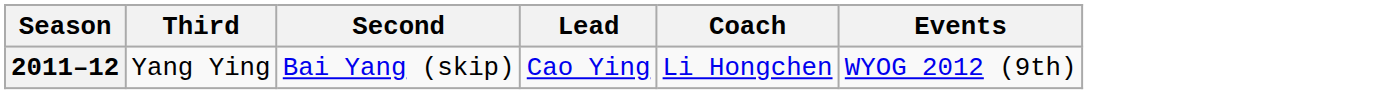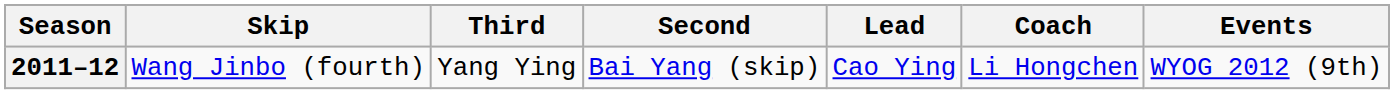+ column: Skip | Wang Jinbo (fourth)
